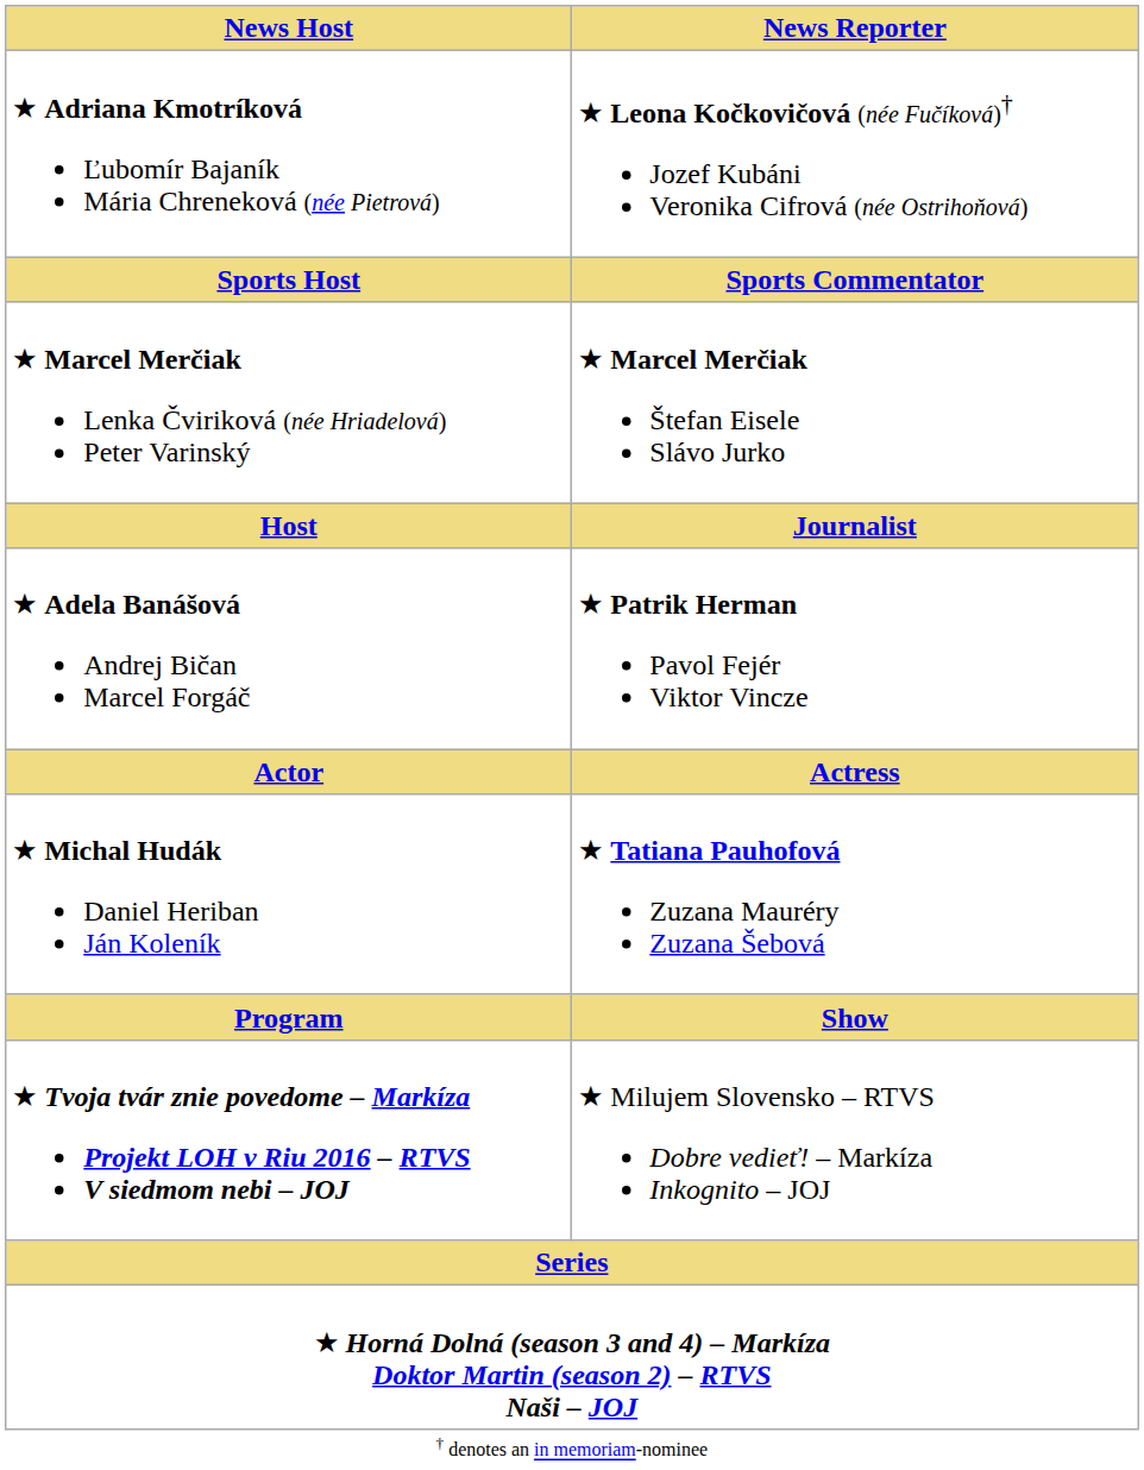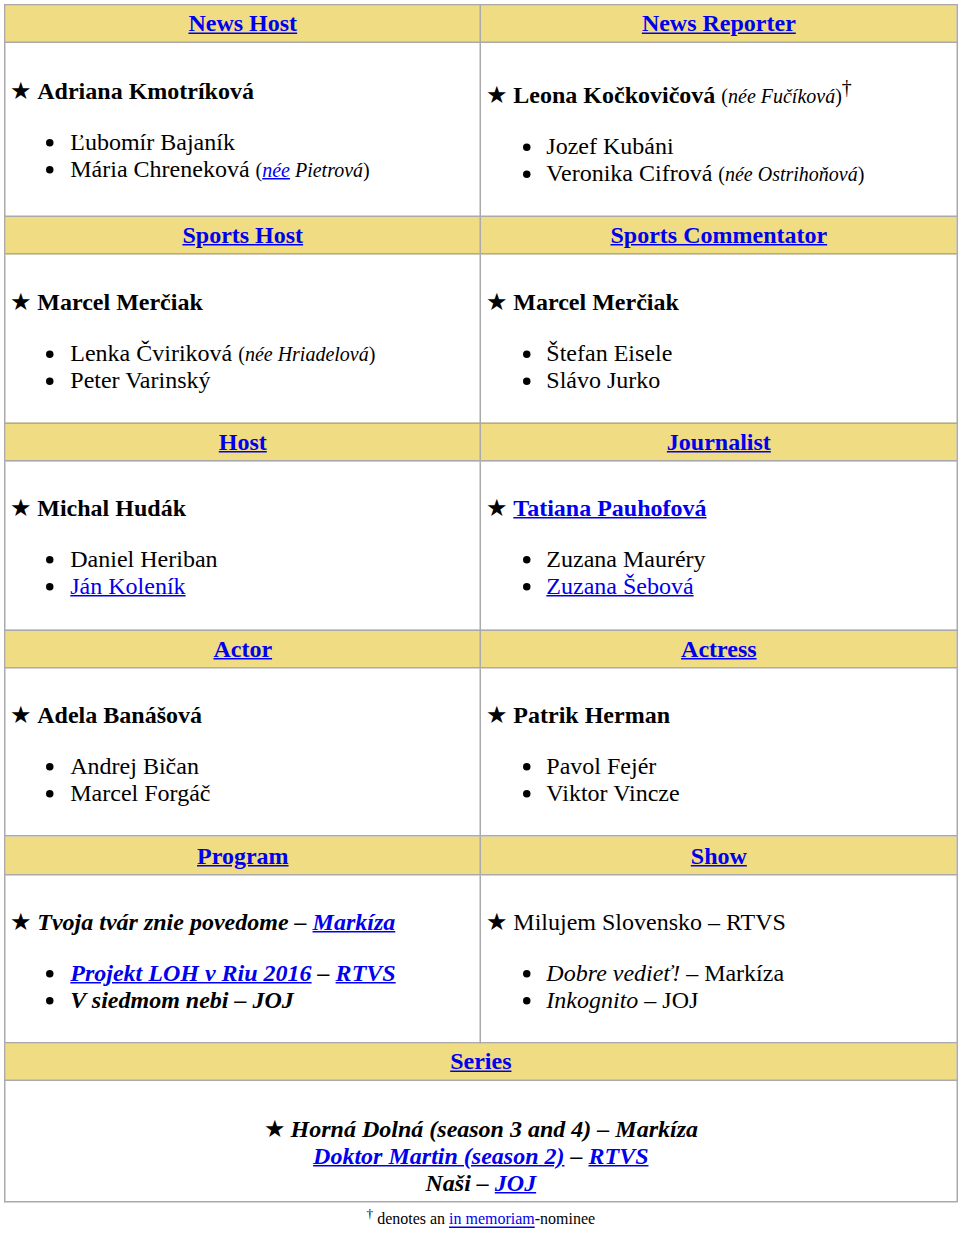rows swapped: ★ Adela Banášová Andrej Bičan Marcel Forgáč <-> ★ Michal Hudák Daniel Heriban Ján Koleník
